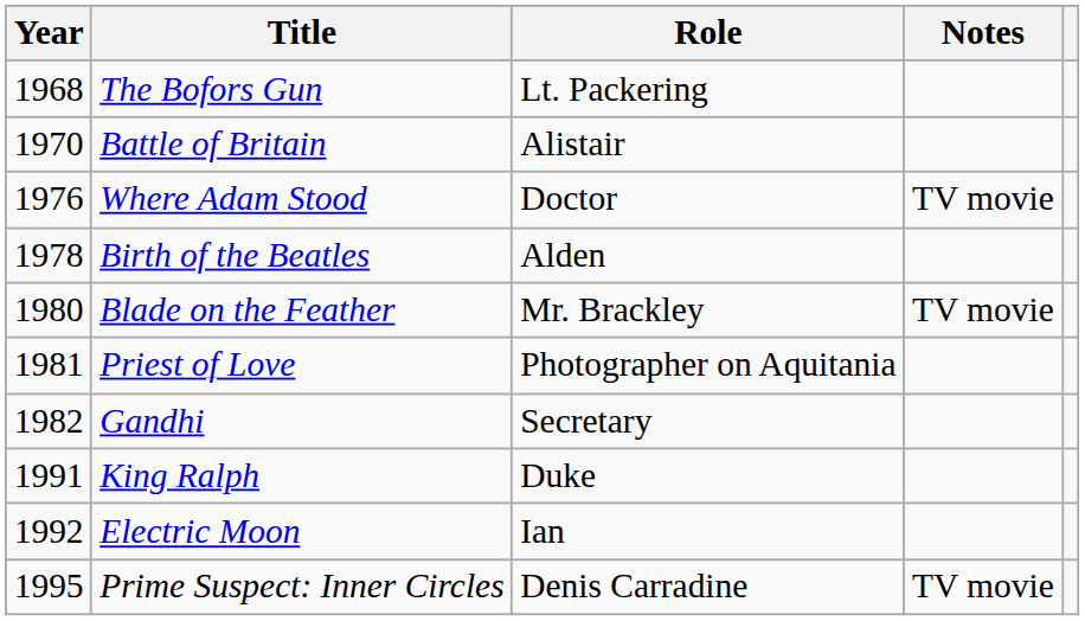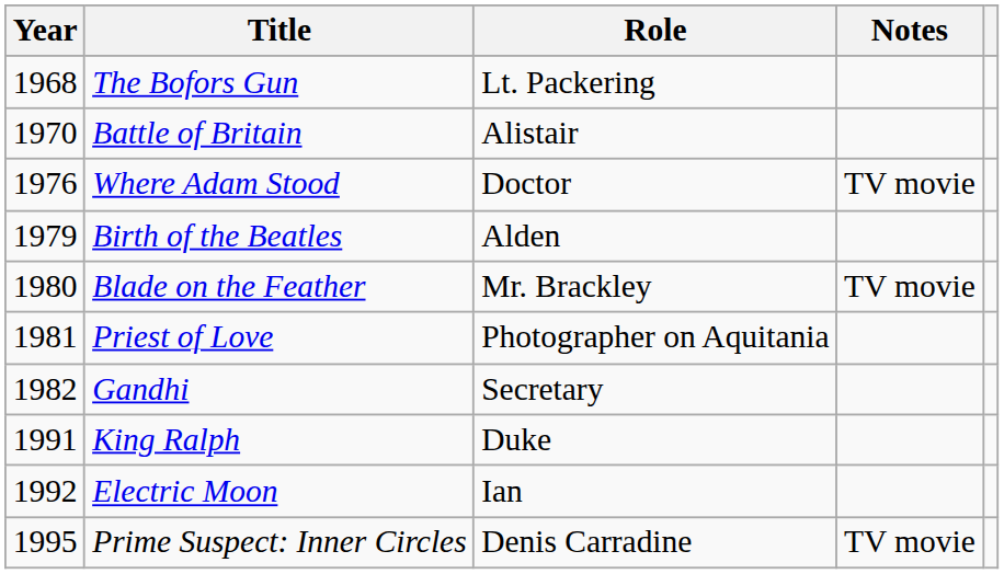Birth of the Beatles | Year: 1978 -> 1979
